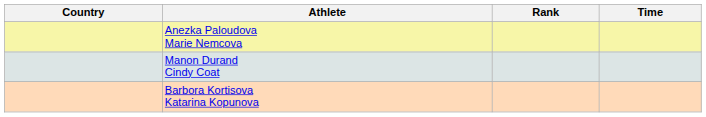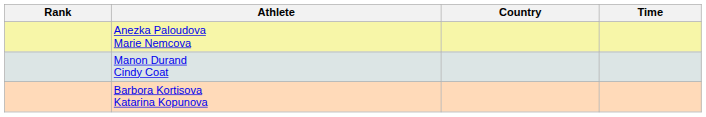columns swapped: Rank <-> Country
